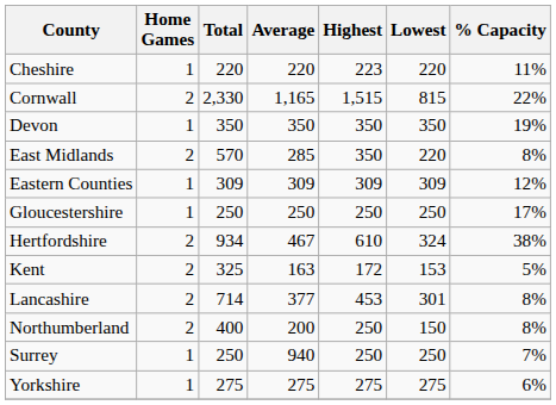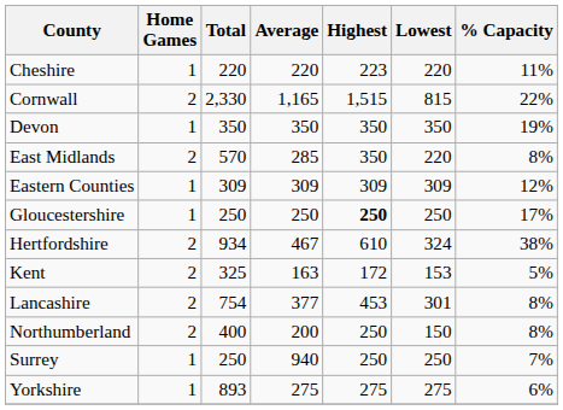Gloucestershire | Highest: normal -> bold
Lancashire | Total: 714 -> 754
Yorkshire | Total: 275 -> 893
